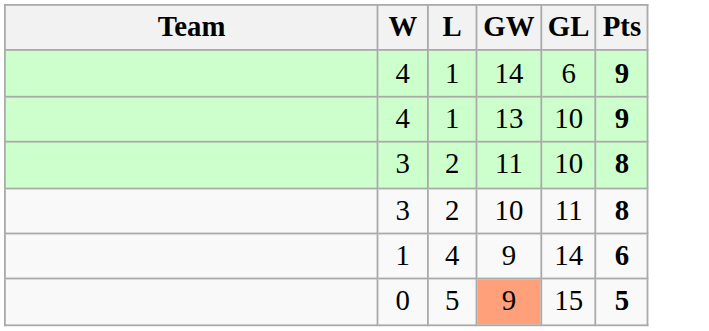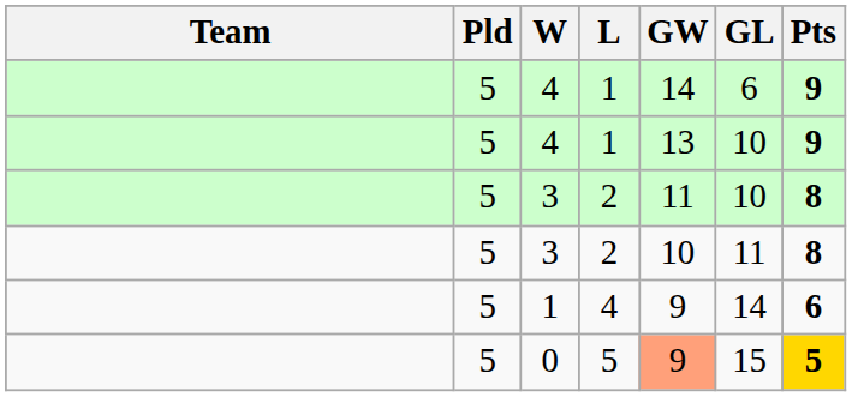+ column: Pld | 5 | 5 | 5 | 5 | 5 | 5
0 | Pts: no background -> gold background
